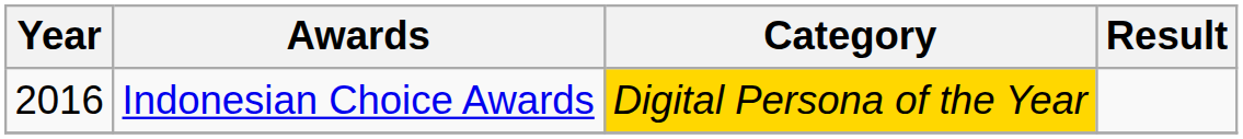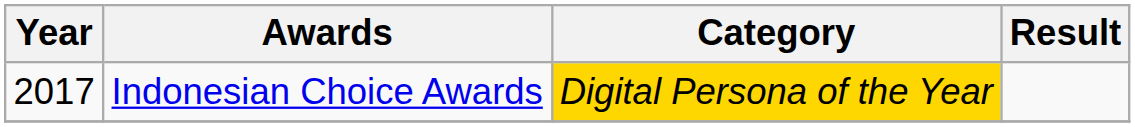Indonesian Choice Awards | Year: 2016 -> 2017
